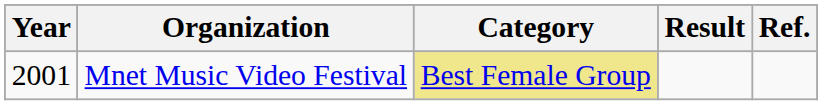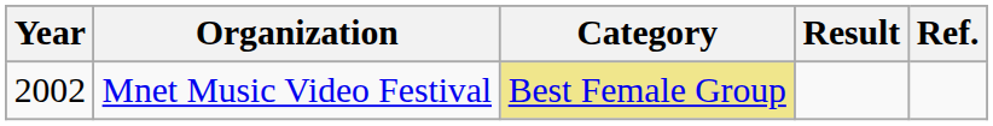Mnet Music Video Festival | Year: 2001 -> 2002
